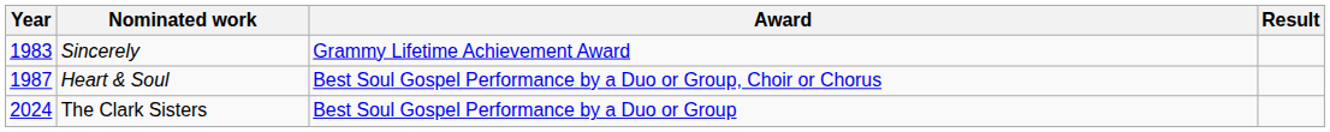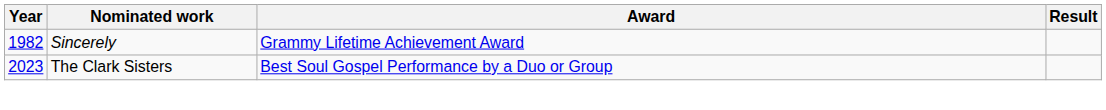Sincerely | Year: 1983 -> 1982
- row: 1987 | Heart & Soul | Best Soul Gospel Performance by a Duo or Group, Choir or Chorus
The Clark Sisters | Year: 2024 -> 2023
